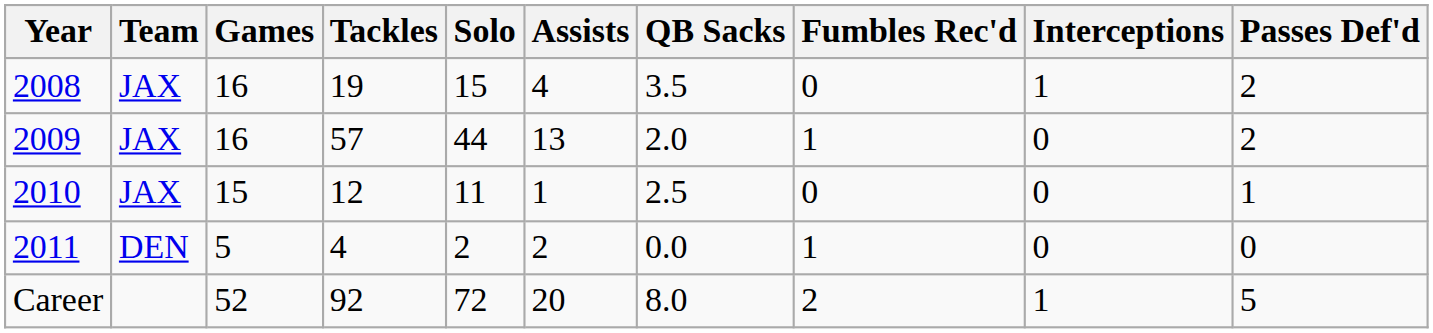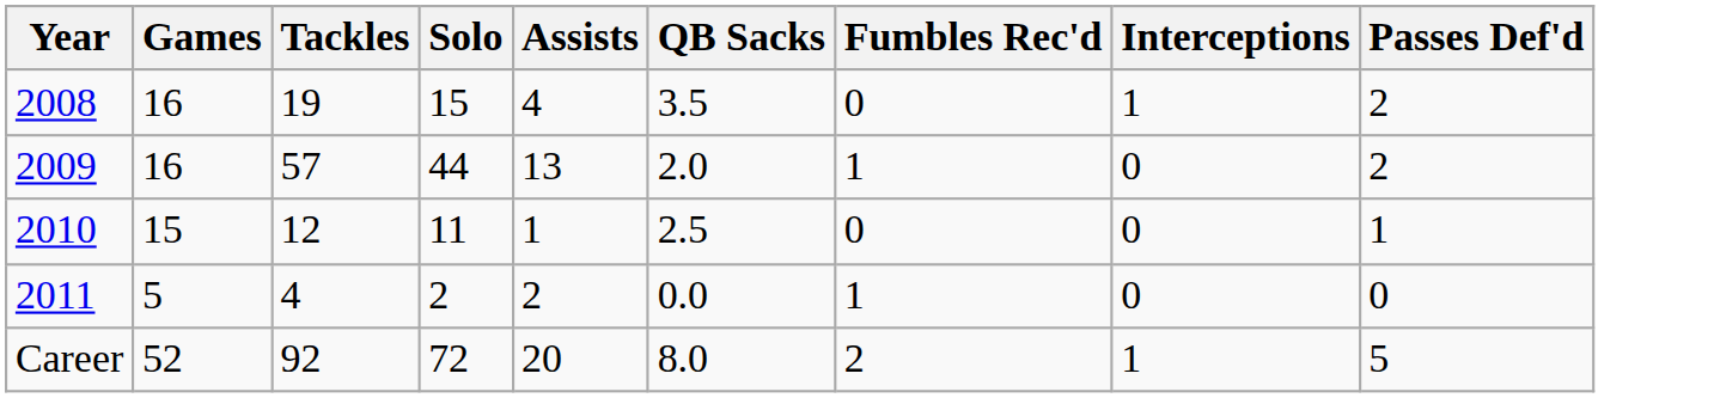- column: Team | JAX | JAX | JAX | DEN
